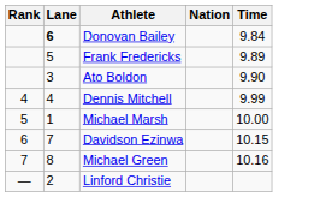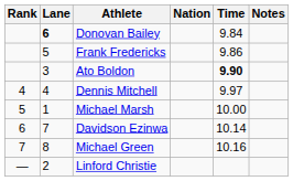+ column: Notes
Frank Fredericks | Time: 9.89 -> 9.86
Ato Boldon | Time: normal -> bold
Dennis Mitchell | Time: 9.99 -> 9.97
Davidson Ezinwa | Time: 10.15 -> 10.14
